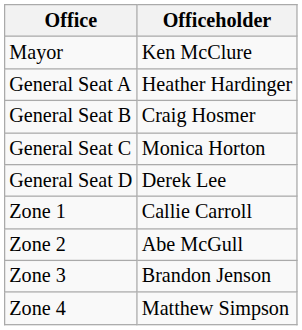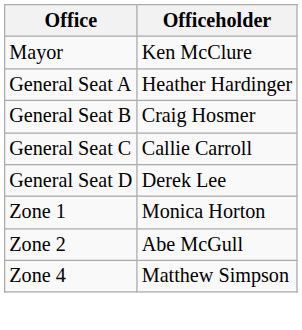General Seat C | Officeholder: Monica Horton -> Callie Carroll
Zone 1 | Officeholder: Callie Carroll -> Monica Horton
- row: Zone 3 | Brandon Jenson
